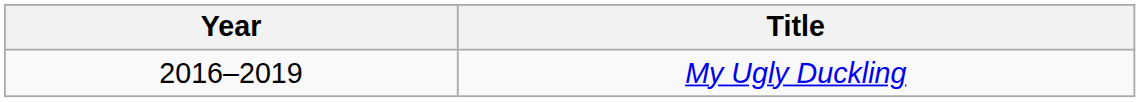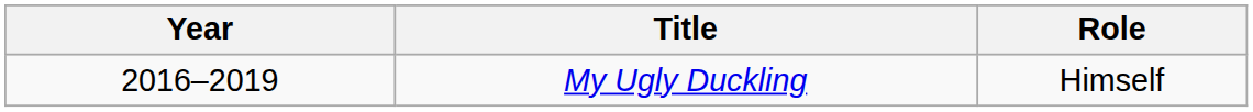+ column: Role | Himself
